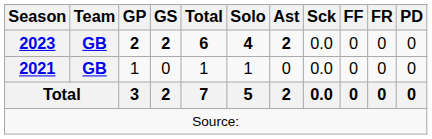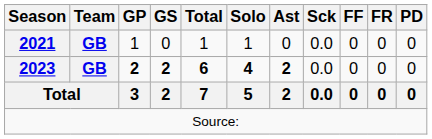rows swapped: 2021 <-> 2023
